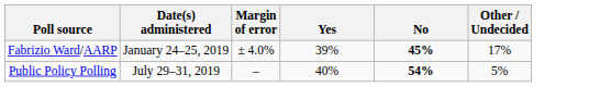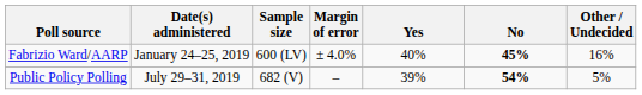+ column: Sample size | 600 (LV) | 682 (V)
Fabrizio Ward/AARP | Yes: 39% -> 40%
Fabrizio Ward/AARP | Other / Undecided: 17% -> 16%
Public Policy Polling | Yes: 40% -> 39%
